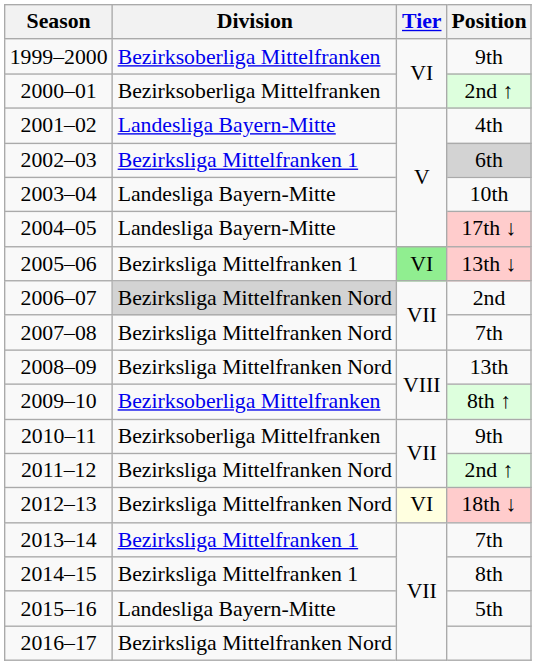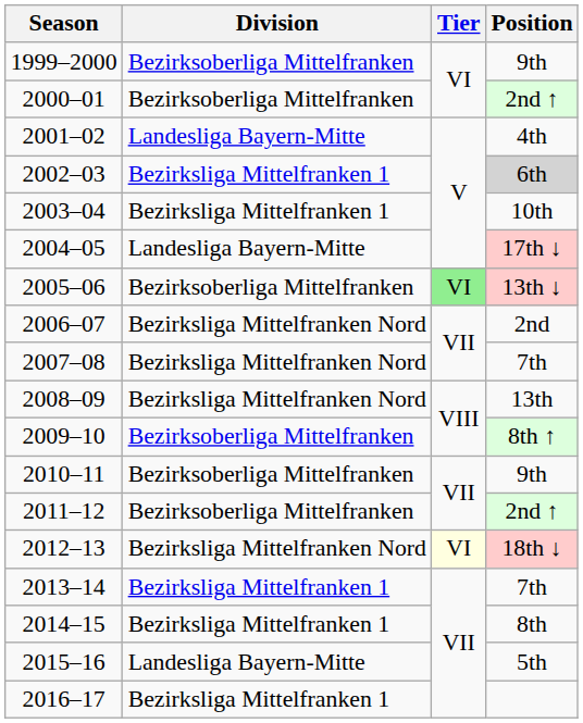2003–04 | Division: Landesliga Bayern-Mitte -> Bezirksliga Mittelfranken 1
2005–06 | Division: Bezirksliga Mittelfranken 1 -> Bezirksoberliga Mittelfranken
2006–07 | Division: lightgrey background -> no background
2011–12 | Division: Bezirksliga Mittelfranken Nord -> Bezirksoberliga Mittelfranken
2016–17 | Division: Bezirksliga Mittelfranken Nord -> Bezirksliga Mittelfranken 1
